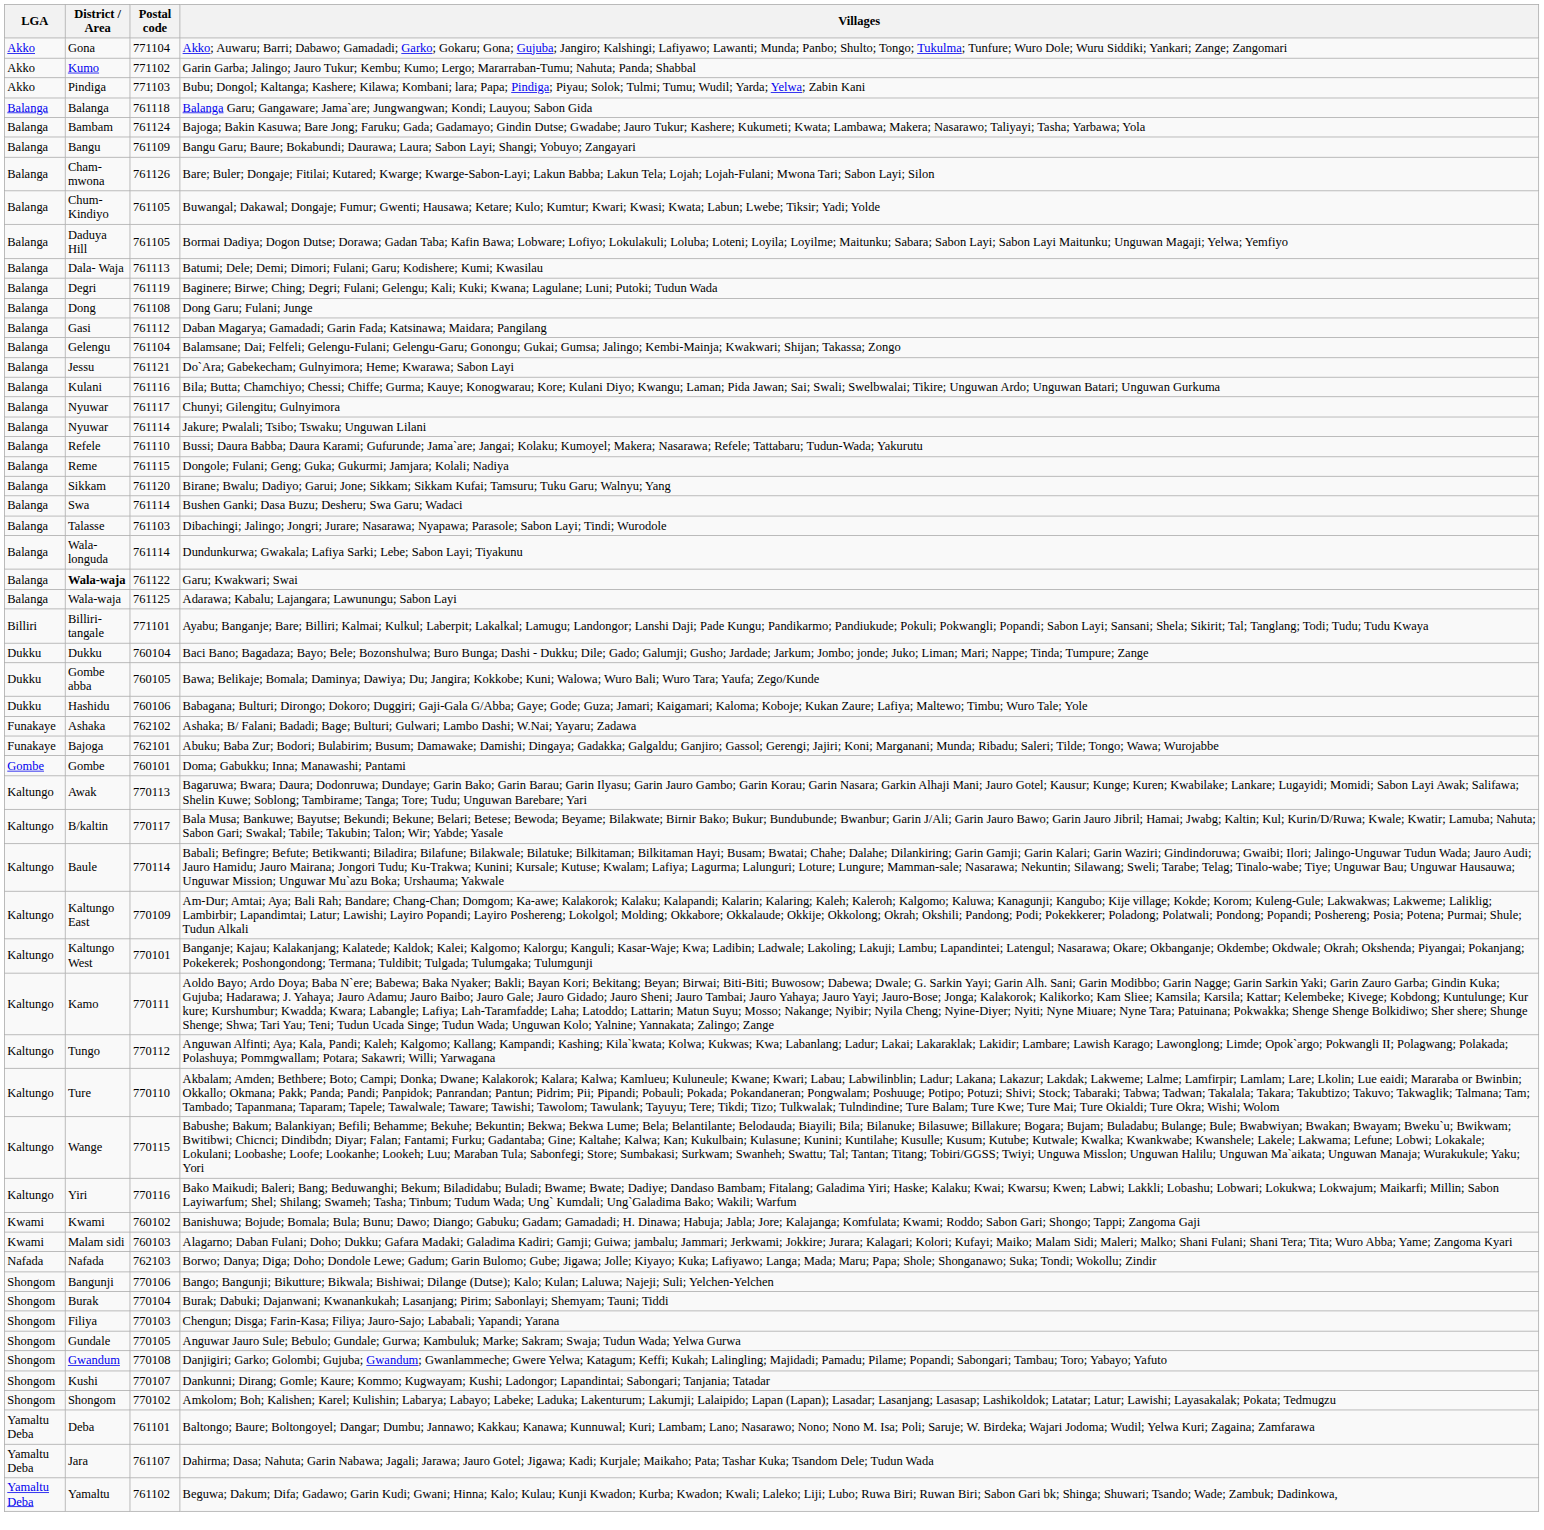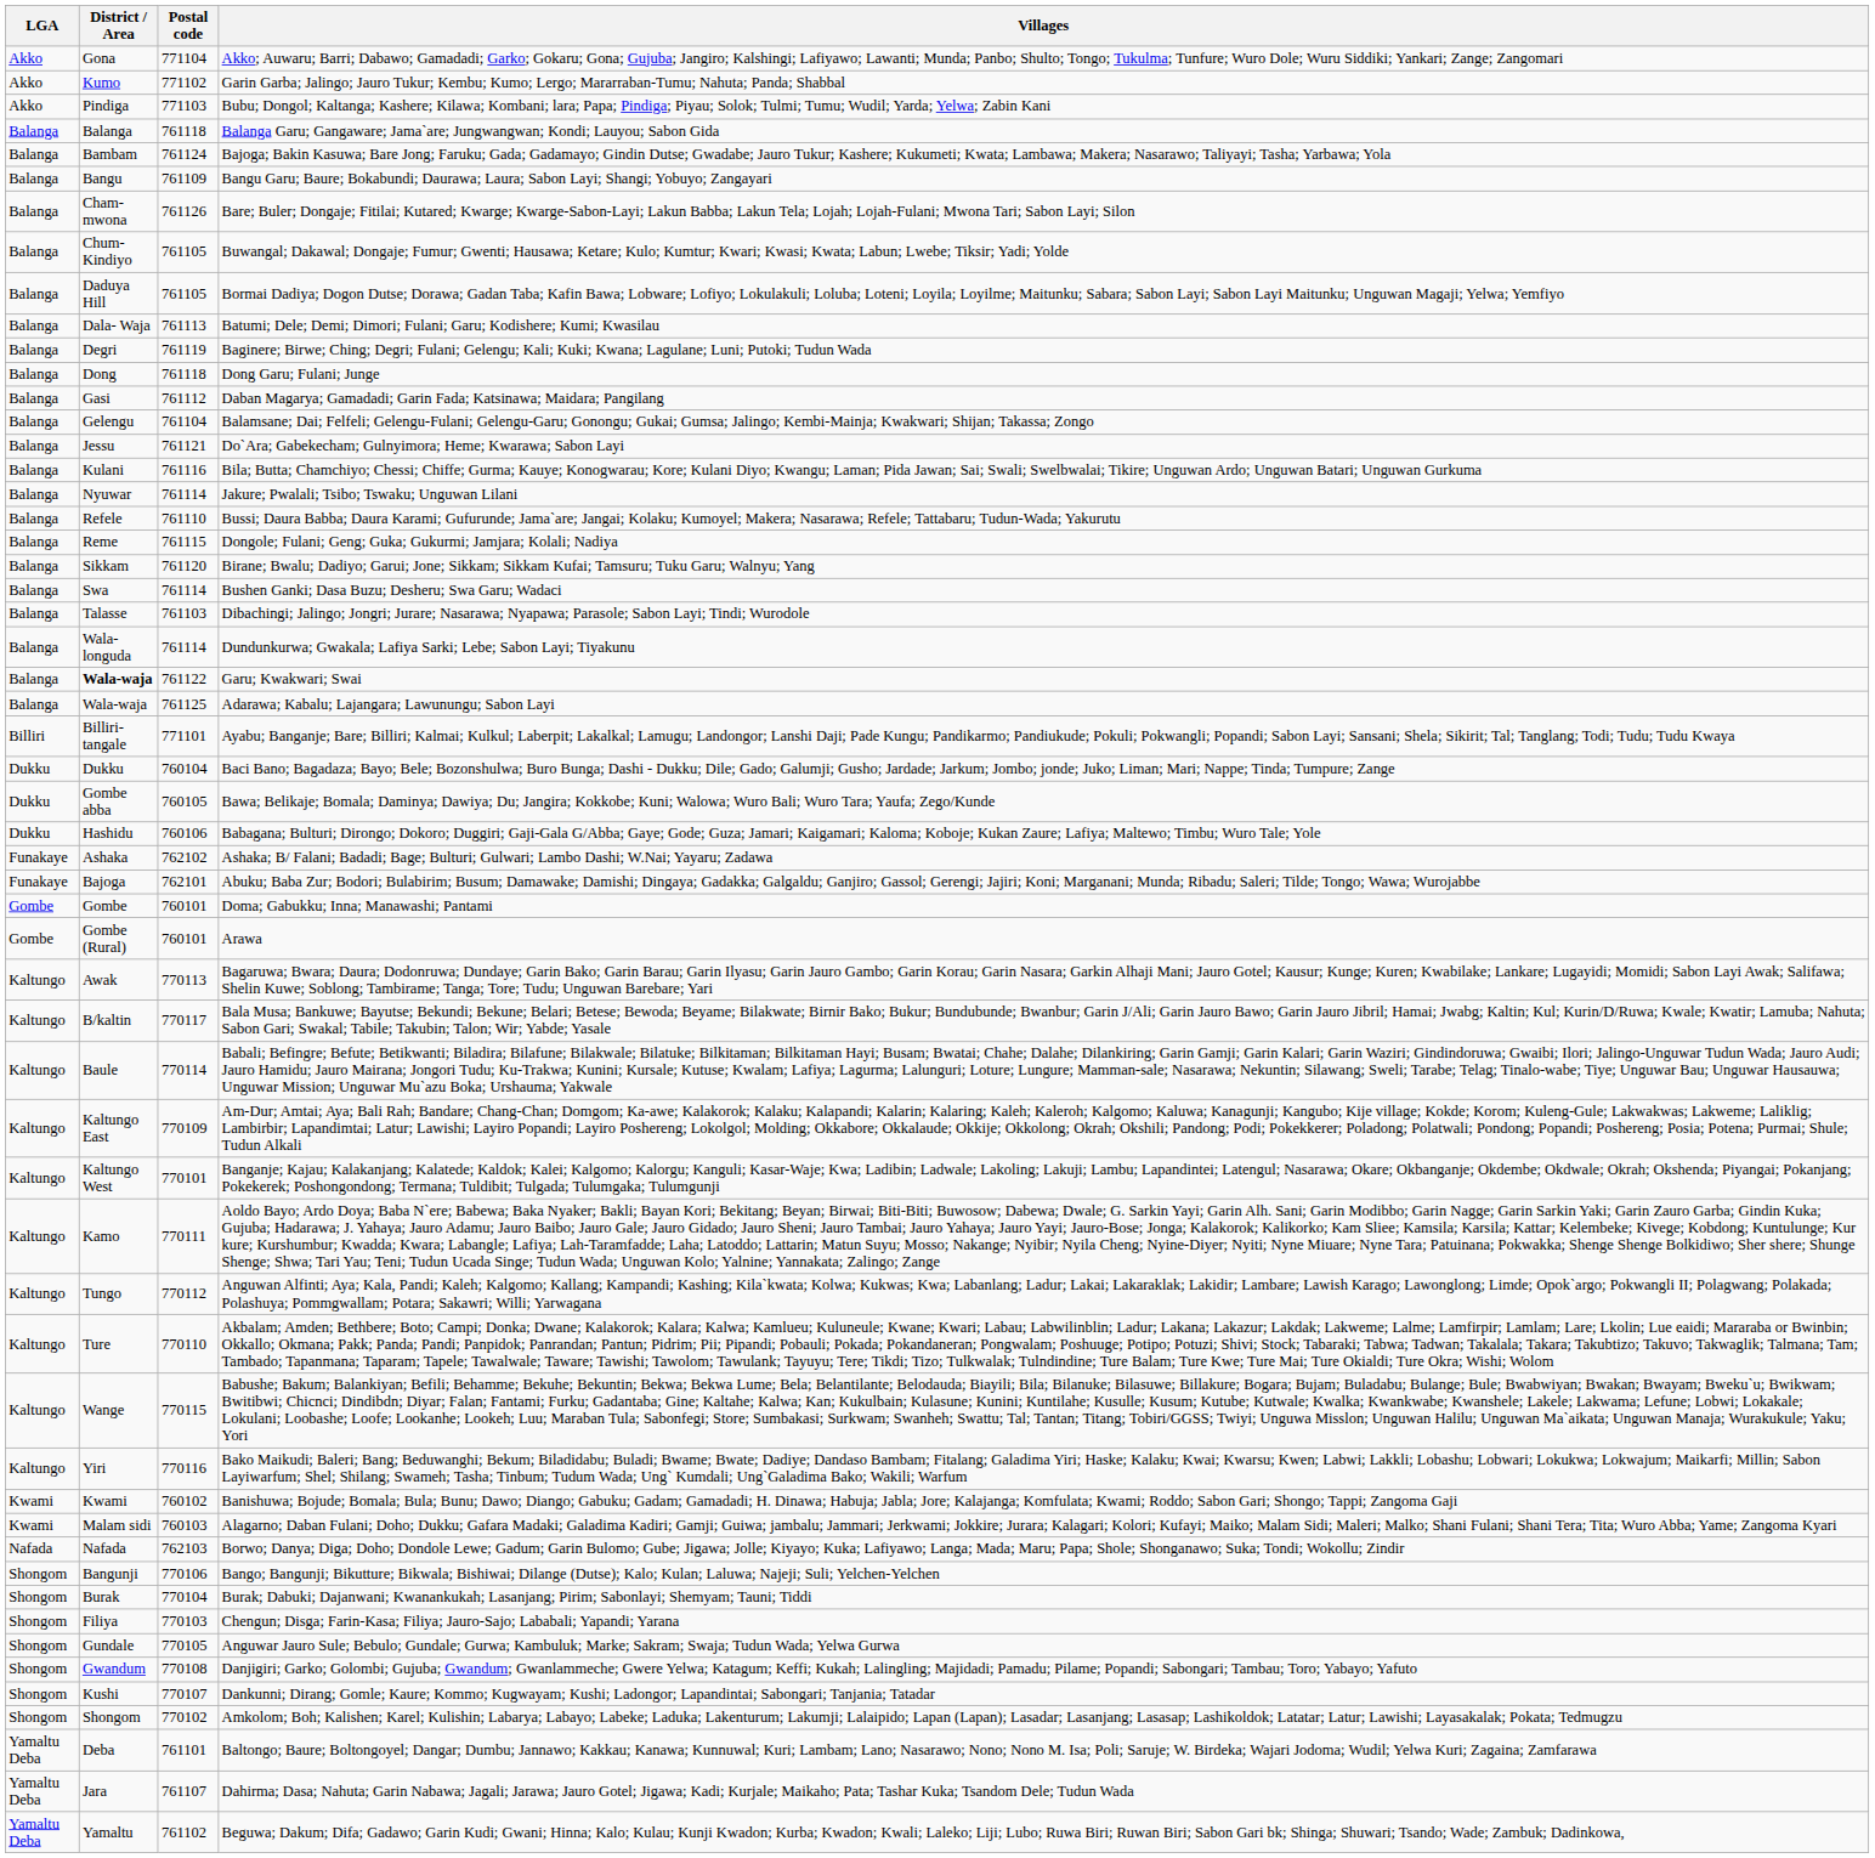Dong Garu; Fulani; Junge | Postal code: 761108 -> 761118
- row: Balanga | Nyuwar | 761117 | Chunyi; Gilengitu; Gulnyimora
+ row: Gombe | Gombe (Rural) | 760101 | Arawa
